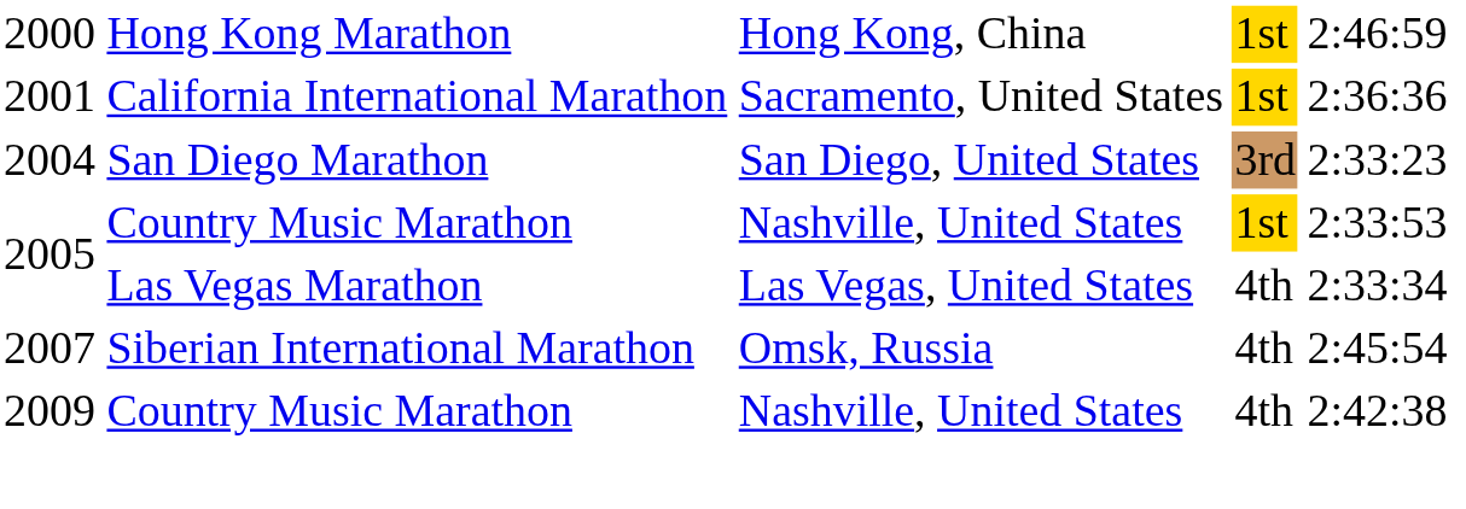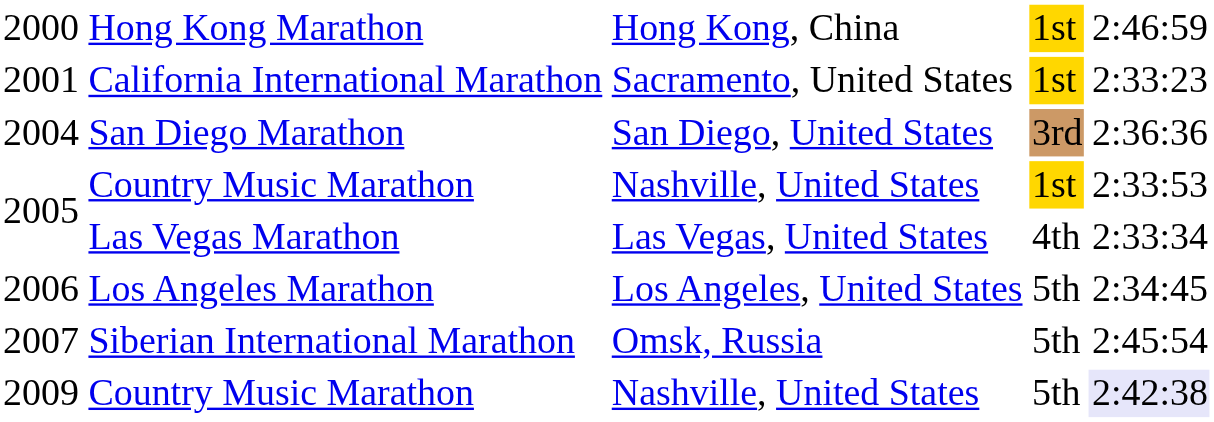2001 | column 5: 2:36:36 -> 2:33:23
2004 | column 5: 2:33:23 -> 2:36:36
+ row: 2006 | Los Angeles Marathon | Los Angeles, United States | 5th | 2:34:45
2007 | column 4: 4th -> 5th
2009 | column 4: 4th -> 5th
2009 | column 5: no background -> lavender background
